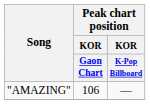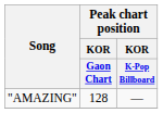"AMAZING" | Peak chart position / KOR / Gaon Chart: 106 -> 128
